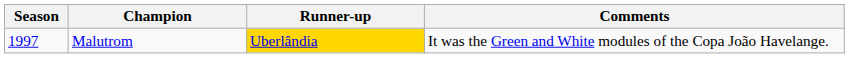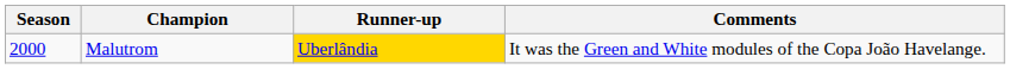Malutrom | Season: 1997 -> 2000
